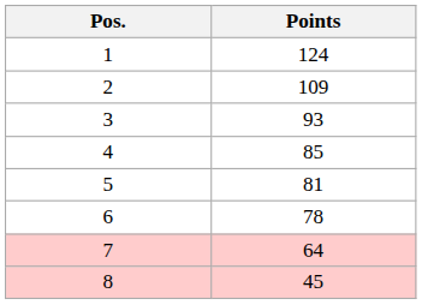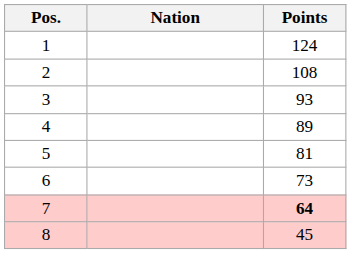+ column: Nation
2 | Points: 109 -> 108
4 | Points: 85 -> 89
6 | Points: 78 -> 73
7 | Points: normal -> bold
